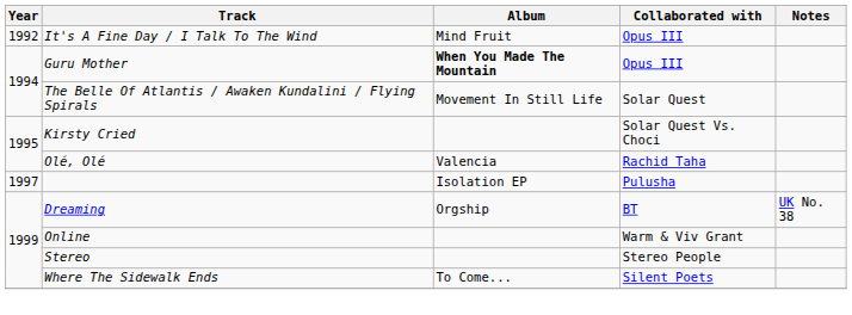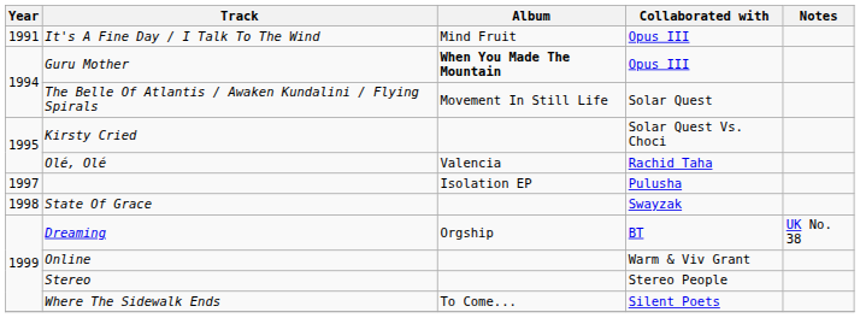It's A Fine Day / I Talk To The Wind | Year: 1992 -> 1991
+ row: 1998 | State Of Grace | Swayzak
